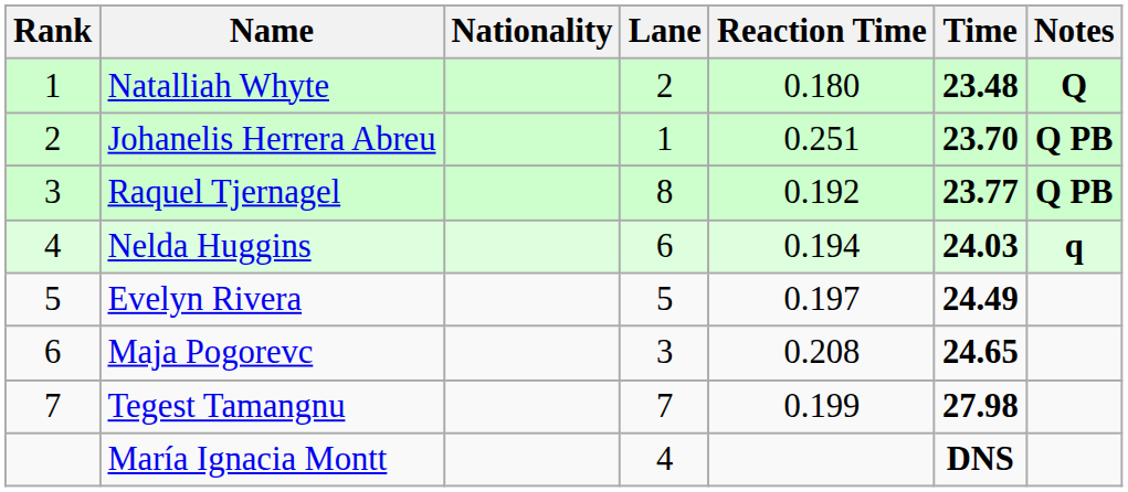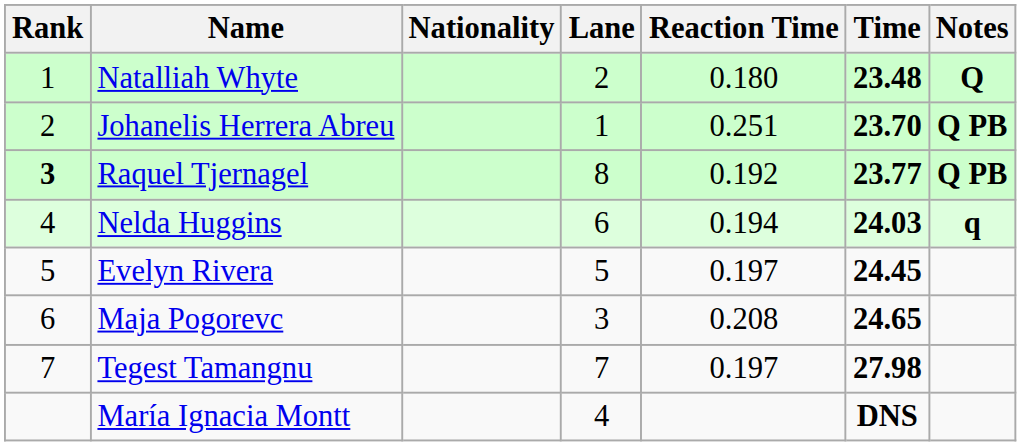Raquel Tjernagel | Rank: normal -> bold
Evelyn Rivera | Time: 24.49 -> 24.45
Tegest Tamangnu | Reaction Time: 0.199 -> 0.197
